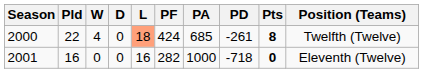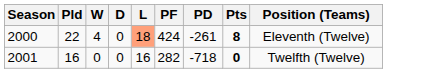- column: PA | 685 | 1000
2000 | Position (Teams): Twelfth (Twelve) -> Eleventh (Twelve)
2001 | Position (Teams): Eleventh (Twelve) -> Twelfth (Twelve)
